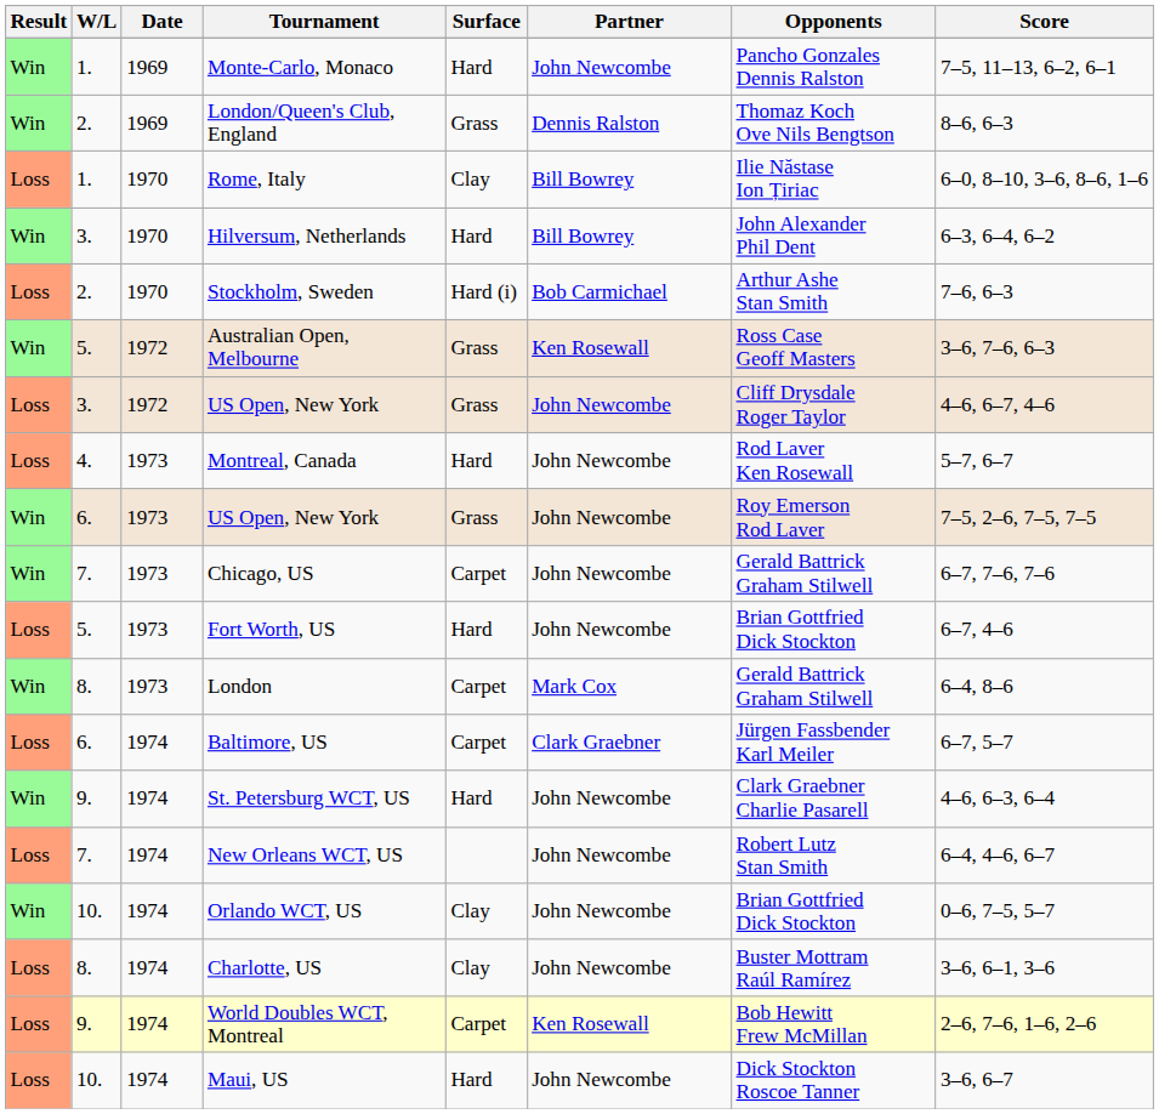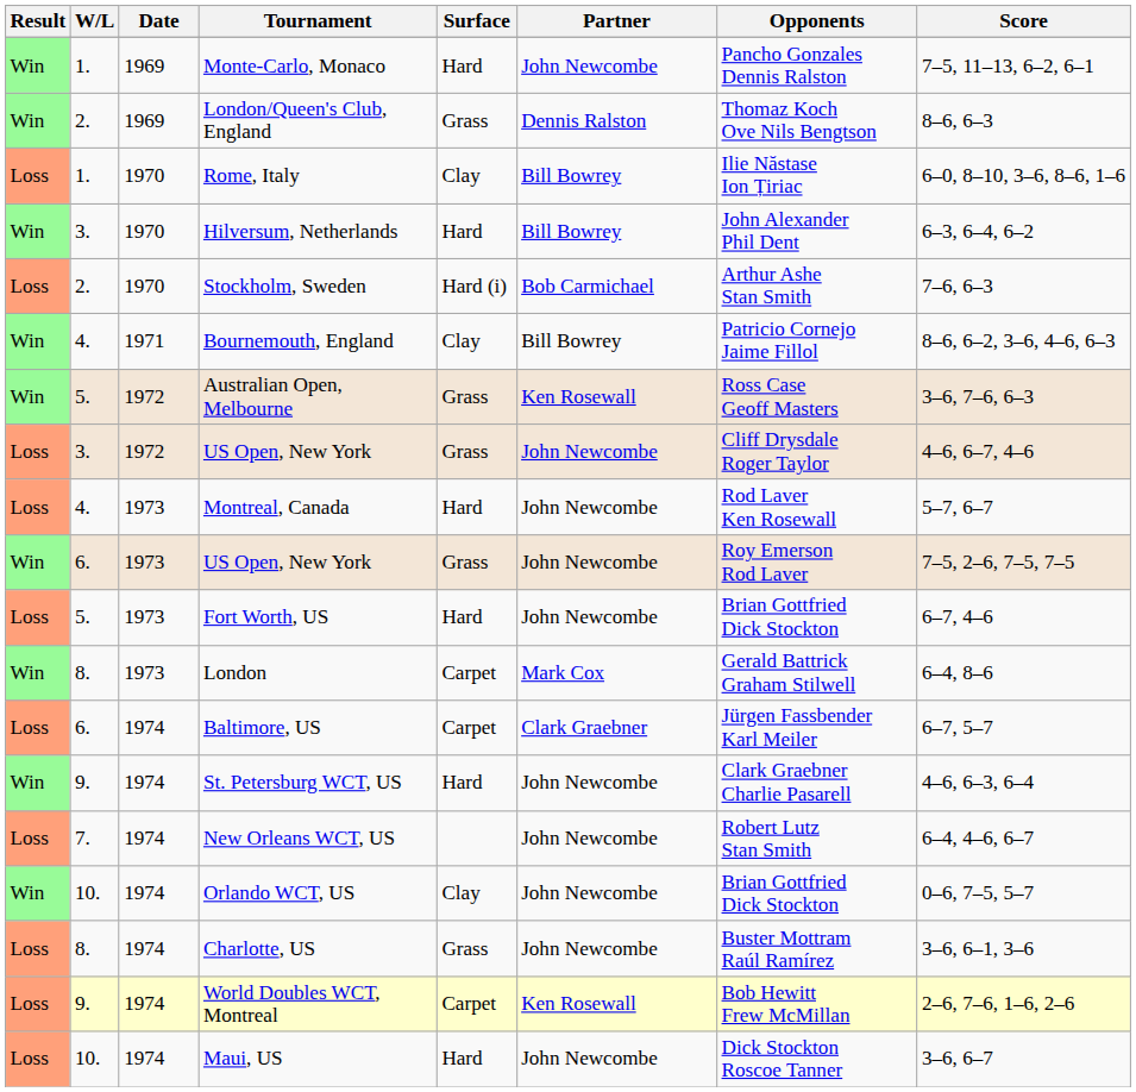+ row: Win | 4. | 1971 | Bournemouth, England | Clay | Bill Bowrey | Patricio Cornejo Jaime Fillol | 8–6, 6–2, 3–6, 4–6, 6–3
- row: Win | 7. | 1973 | Chicago, US | Carpet | John Newcombe | Gerald Battrick Graham Stilwell | 6–7, 7–6, 7–6
Charlotte, US | Surface: Clay -> Grass
